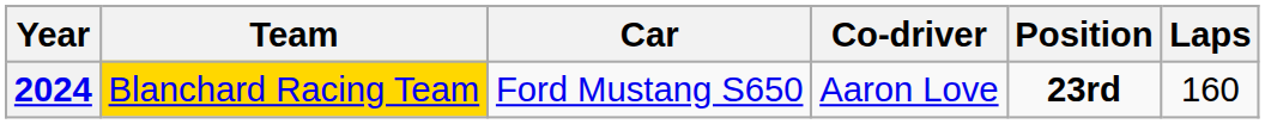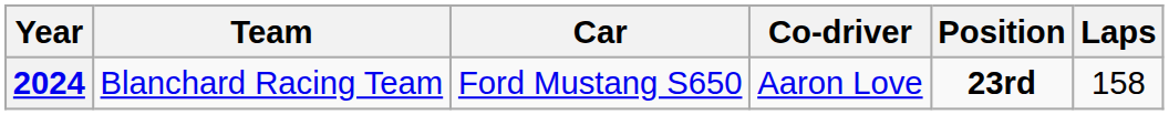2024 | Team: gold background -> no background
2024 | Laps: 160 -> 158
